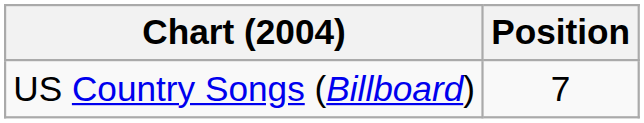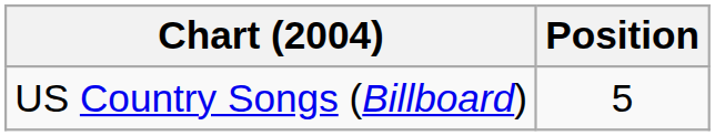US Country Songs (Billboard) | Position: 7 -> 5
